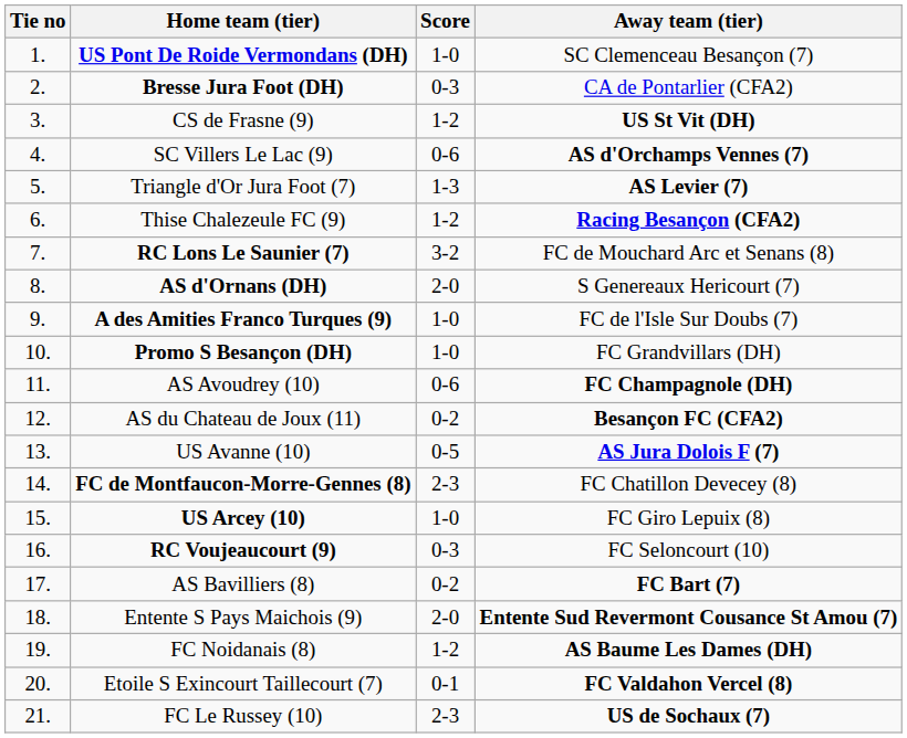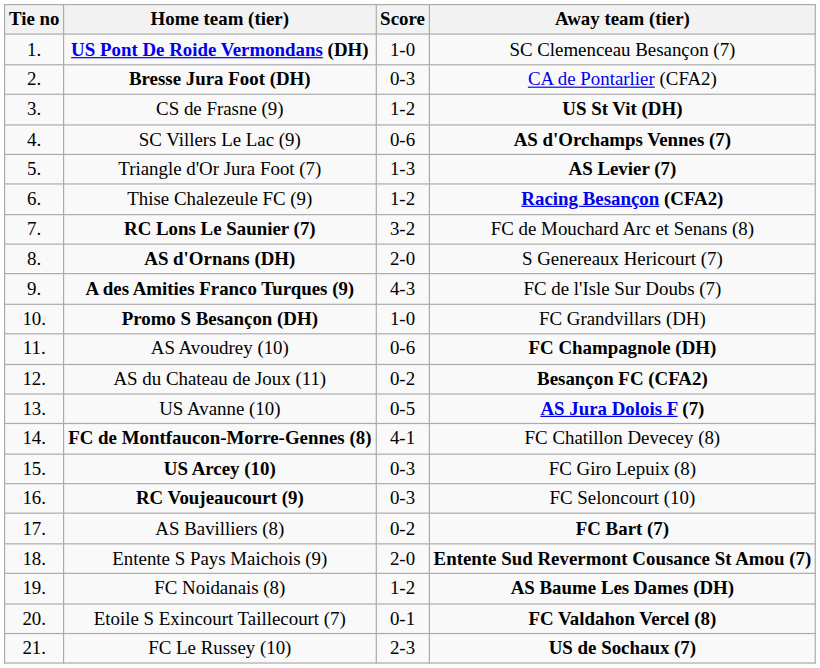A des Amities Franco Turques (9) | Score: 1-0 -> 4-3
FC de Montfaucon-Morre-Gennes (8) | Score: 2-3 -> 4-1
US Arcey (10) | Score: 1-0 -> 0-3
